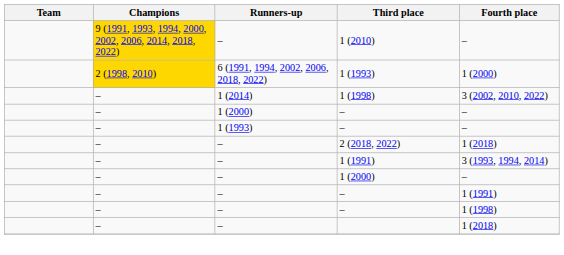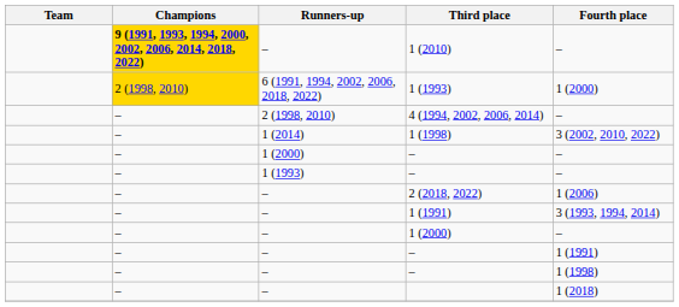1 (2010) | Champions: normal -> bold
+ row: – | 2 (1998, 2010) | 4 (1994, 2002, 2006, 2014) | –
2 (2018, 2022) | Fourth place: 1 (2018) -> 1 (2006)
